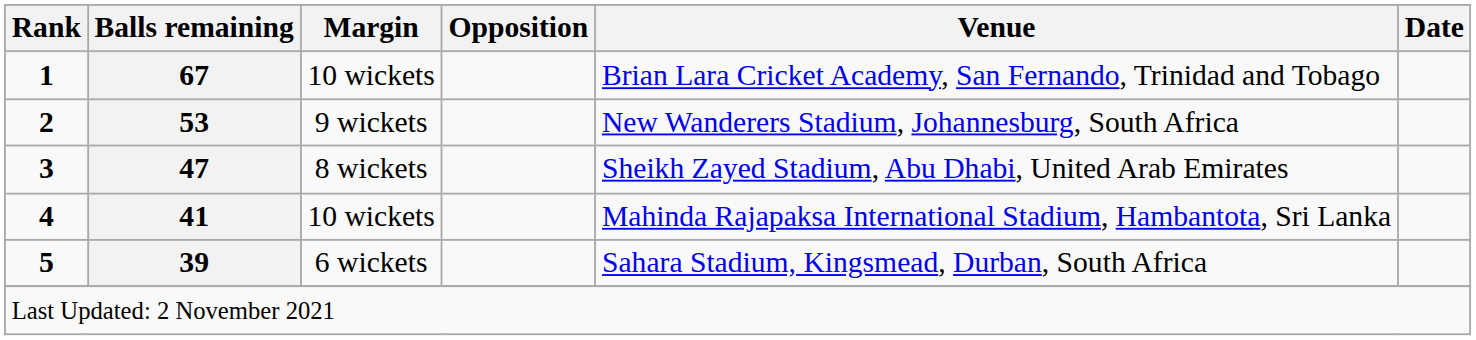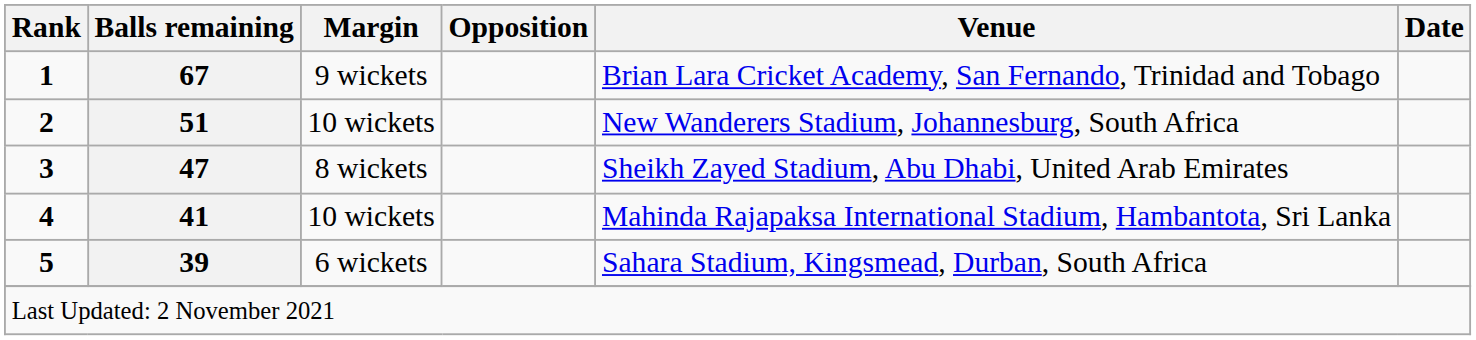1 | Margin: 10 wickets -> 9 wickets
2 | Balls remaining: 53 -> 51
2 | Margin: 9 wickets -> 10 wickets
